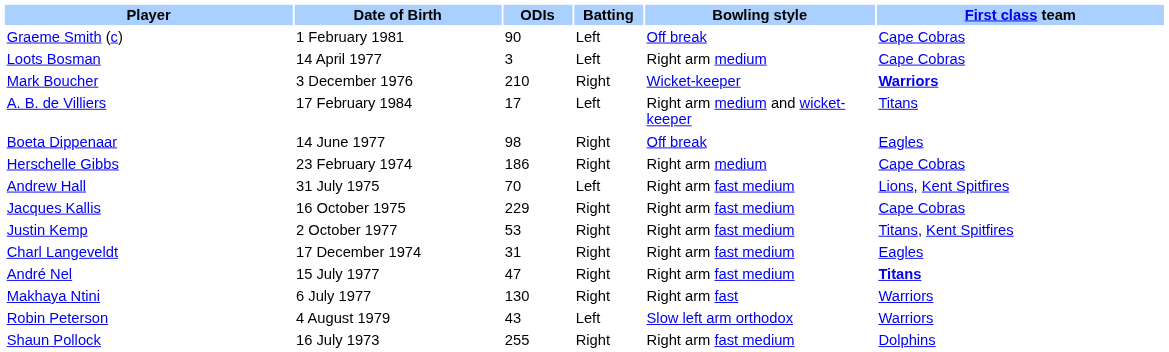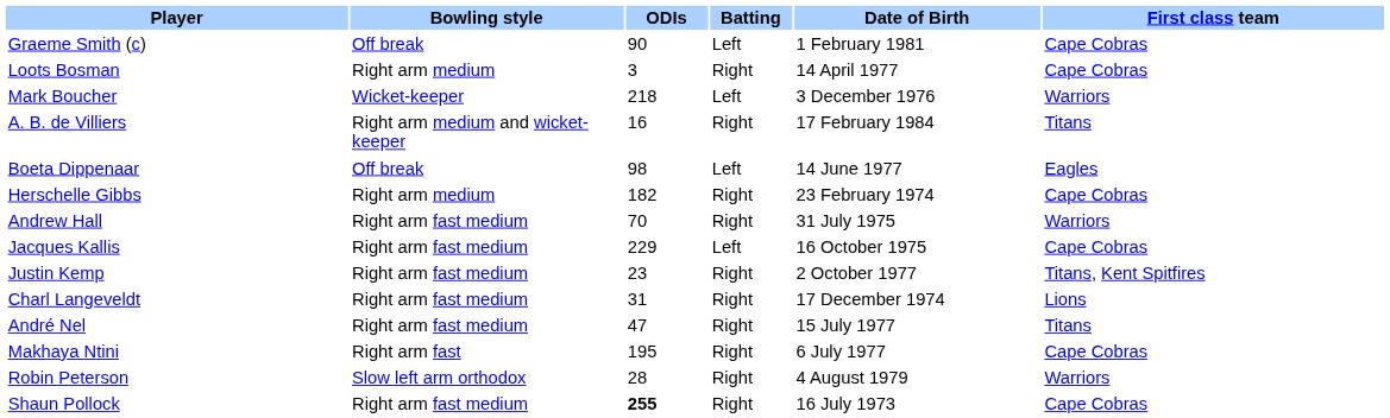columns swapped: Date of Birth <-> Bowling style
Loots Bosman | Batting: Left -> Right
Mark Boucher | ODIs: 210 -> 218
Mark Boucher | Batting: Right -> Left
Mark Boucher | First class team: bold -> normal
A. B. de Villiers | ODIs: 17 -> 16
A. B. de Villiers | Batting: Left -> Right
Boeta Dippenaar | Batting: Right -> Left
Herschelle Gibbs | ODIs: 186 -> 182
Andrew Hall | Batting: Left -> Right
Andrew Hall | First class team: Lions, Kent Spitfires -> Warriors
Jacques Kallis | Batting: Right -> Left
Justin Kemp | ODIs: 53 -> 23
Charl Langeveldt | First class team: Eagles -> Lions
André Nel | First class team: bold -> normal
Makhaya Ntini | ODIs: 130 -> 195
Makhaya Ntini | First class team: Warriors -> Cape Cobras
Robin Peterson | ODIs: 43 -> 28
Robin Peterson | Batting: Left -> Right
Shaun Pollock | ODIs: normal -> bold
Shaun Pollock | First class team: Dolphins -> Cape Cobras
